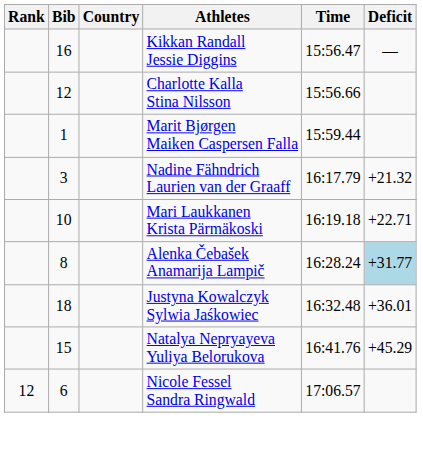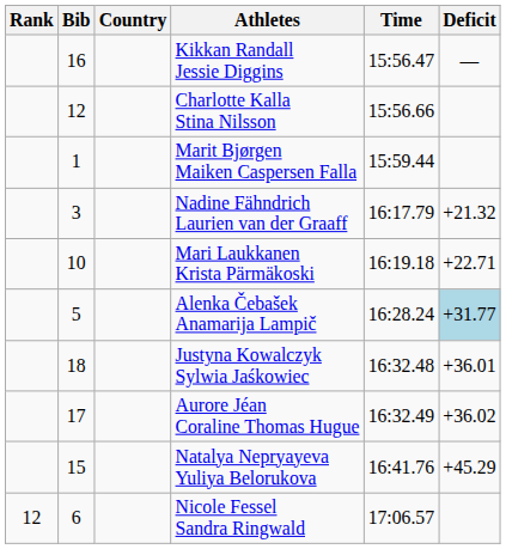Alenka Čebašek Anamarija Lampič | Bib: 8 -> 5
+ row: 17 | Aurore Jéan Coraline Thomas Hugue | 16:32.49 | +36.02
